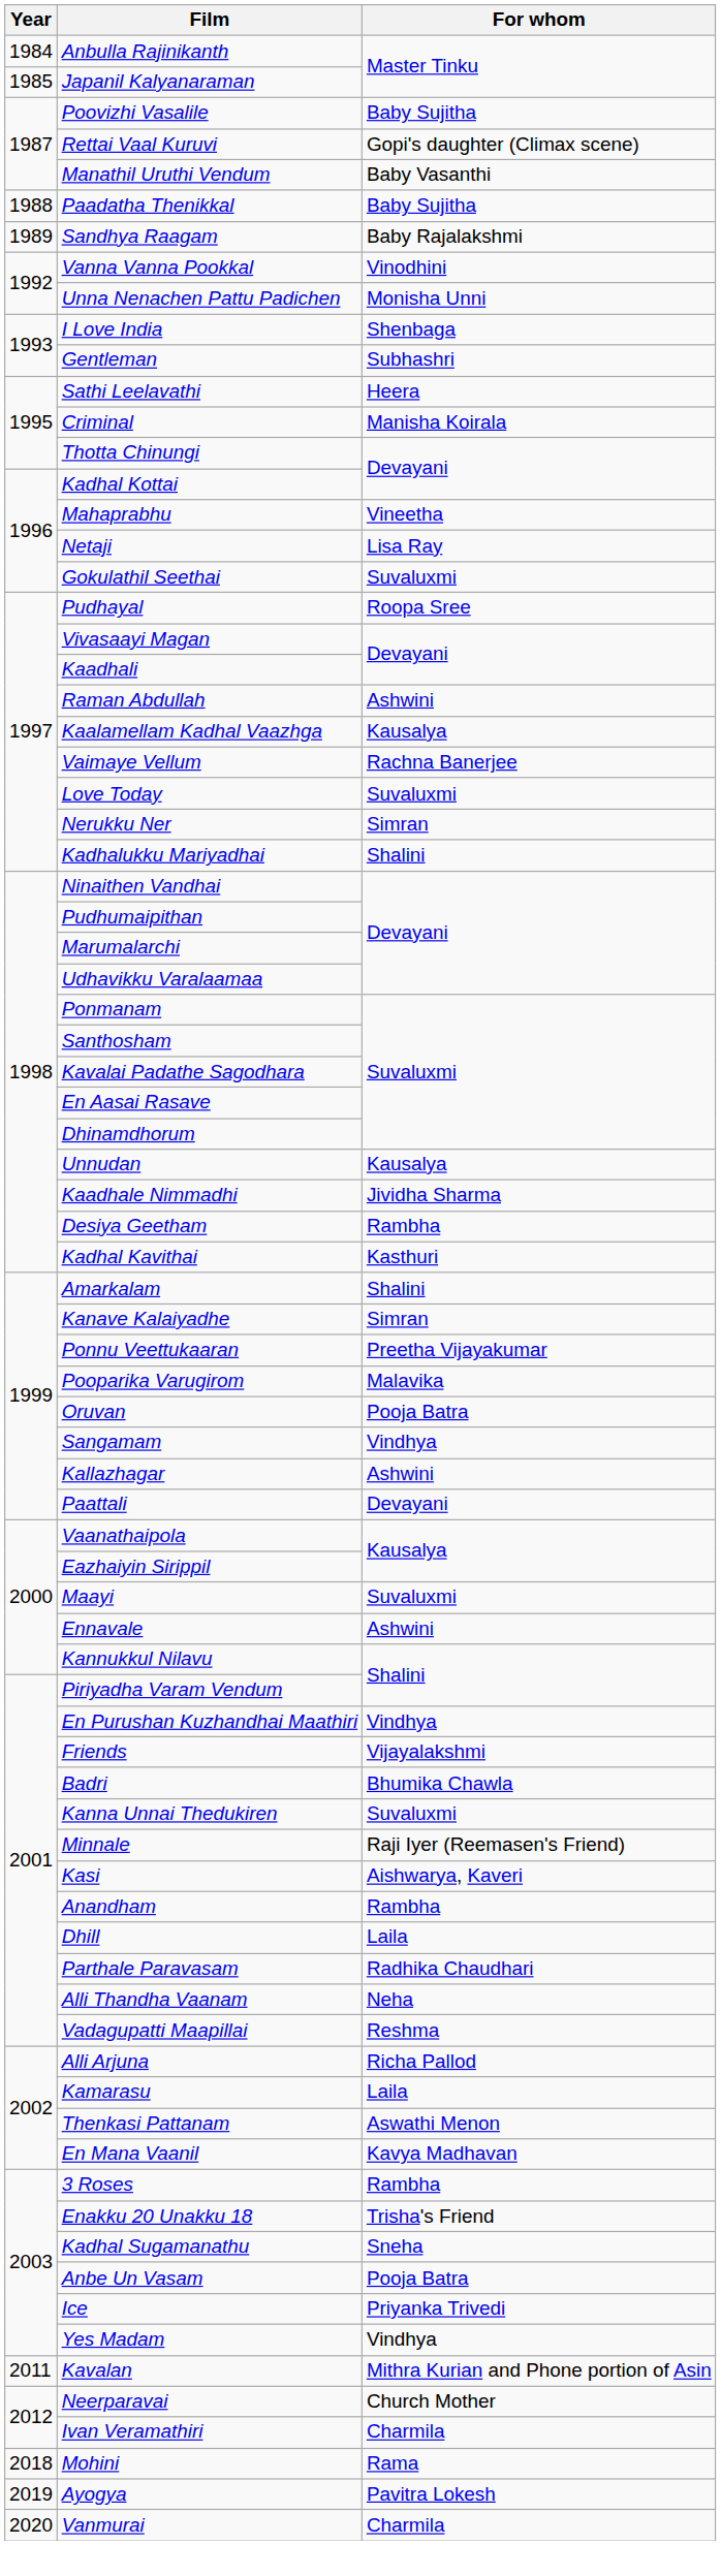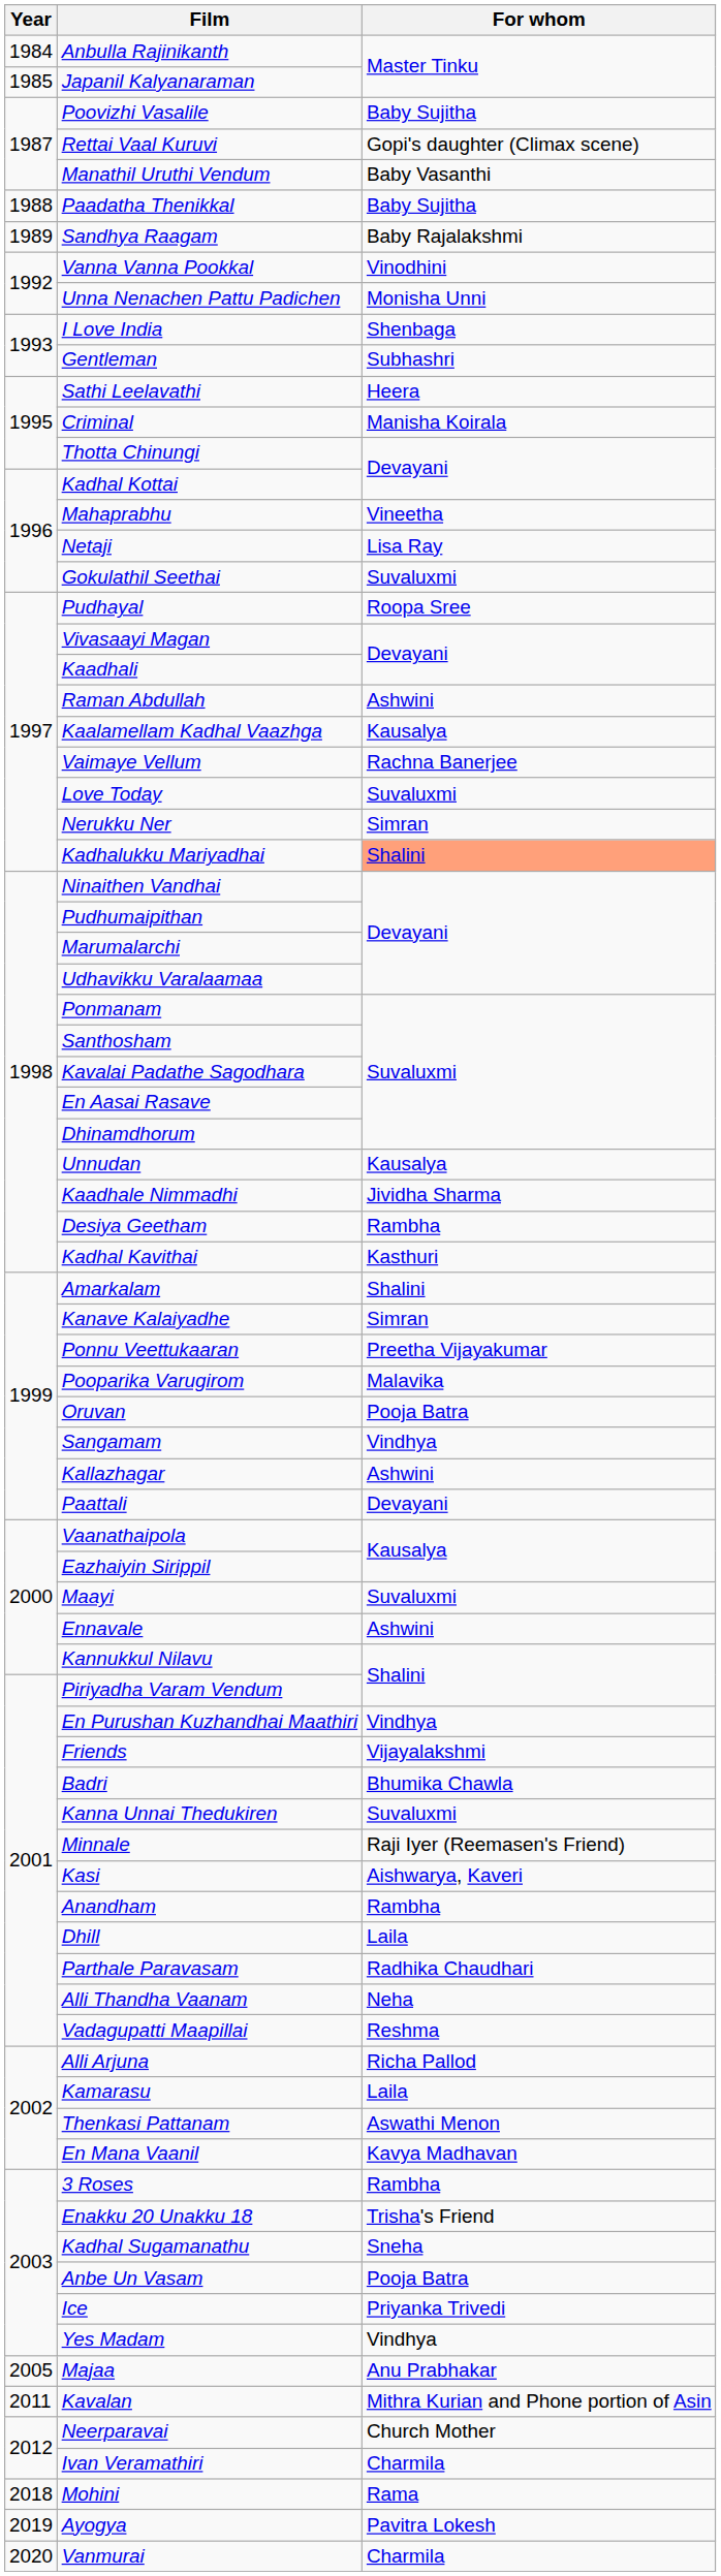Kadhalukku Mariyadhai | For whom: no background -> lightsalmon background
+ row: 2005 | Majaa | Anu Prabhakar
